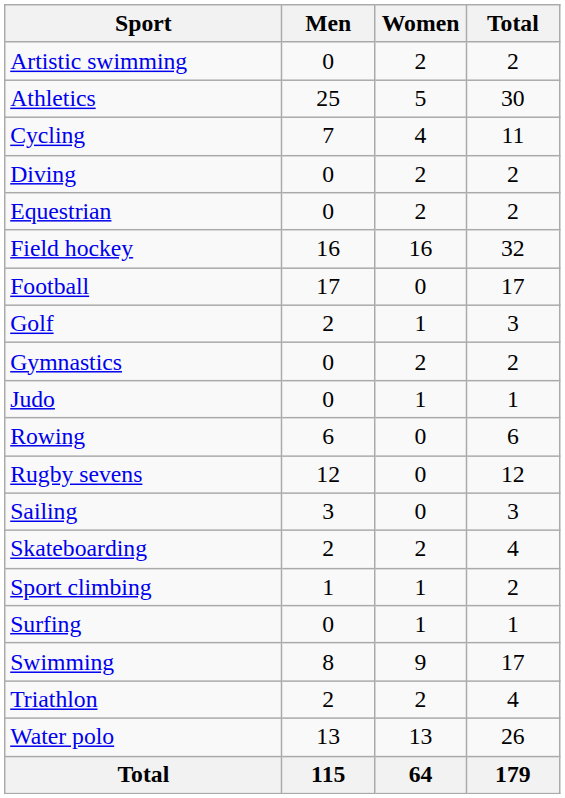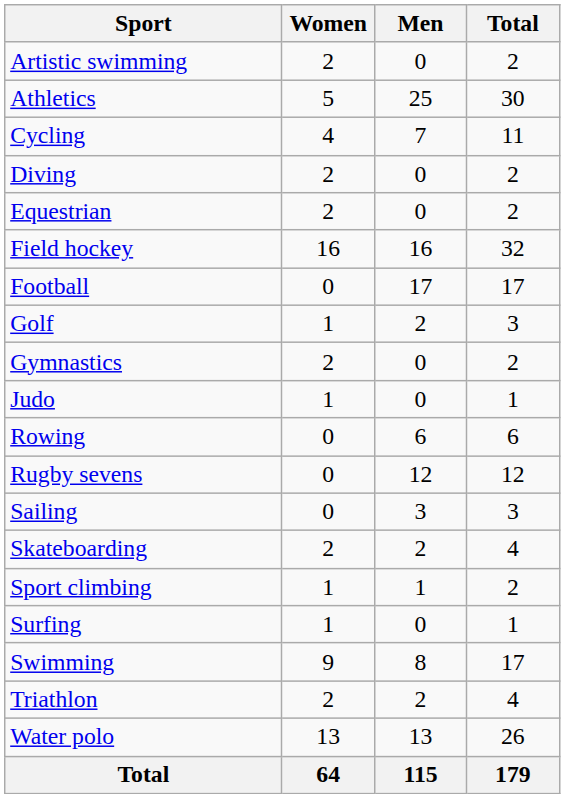columns swapped: Men <-> Women
